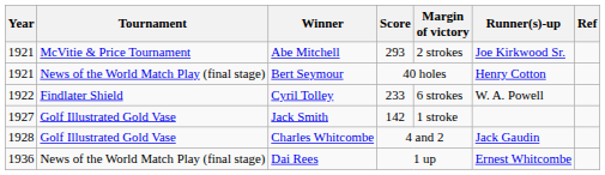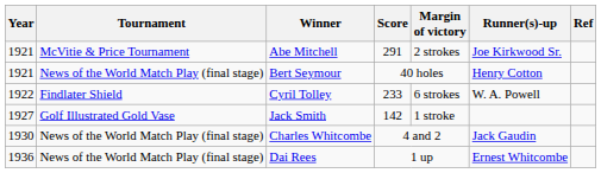Abe Mitchell | Score: 293 -> 291
Charles Whitcombe | Year: 1928 -> 1930
Charles Whitcombe | Tournament: Golf Illustrated Gold Vase -> News of the World Match Play (final stage)
